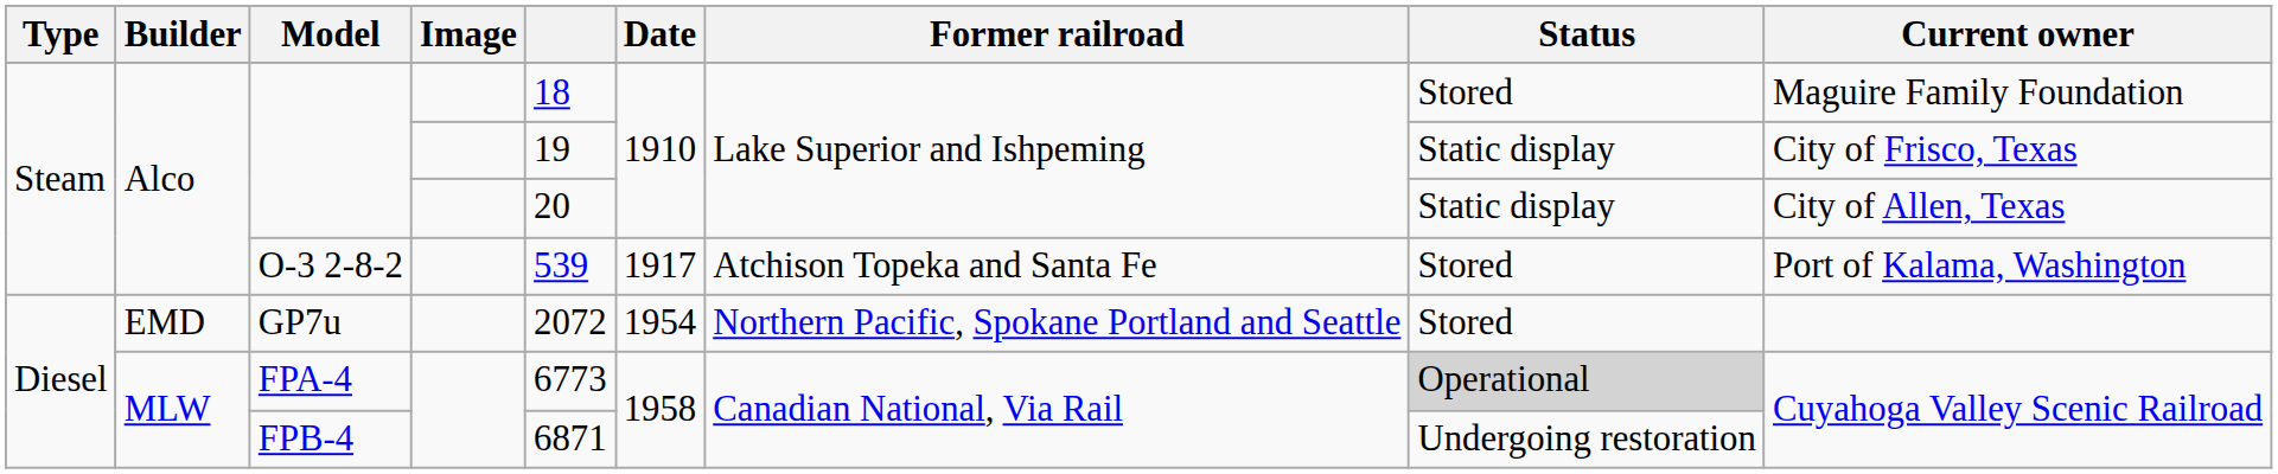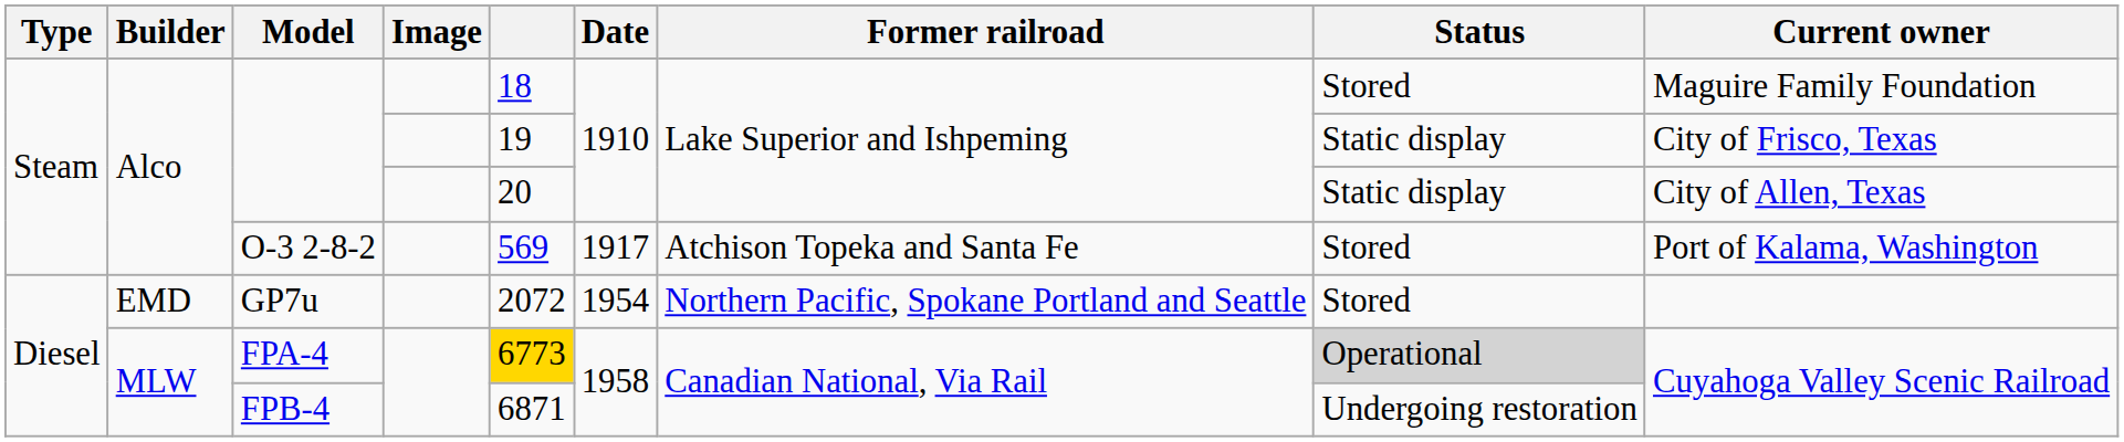O-3 2-8-2 | column 5: 539 -> 569
FPA-4 | column 5: no background -> gold background
